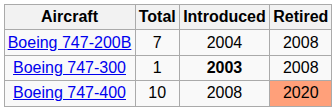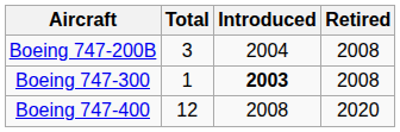Boeing 747-200B | Total: 7 -> 3
Boeing 747-400 | Total: 10 -> 12
Boeing 747-400 | Retired: lightsalmon background -> no background
